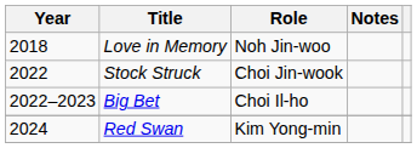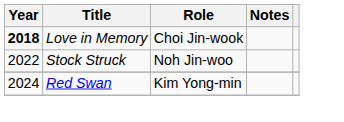Love in Memory | Year: normal -> bold
Love in Memory | Role: Noh Jin-woo -> Choi Jin-wook
Stock Struck | Role: Choi Jin-wook -> Noh Jin-woo
- row: 2022–2023 | Big Bet | Choi Il-ho
